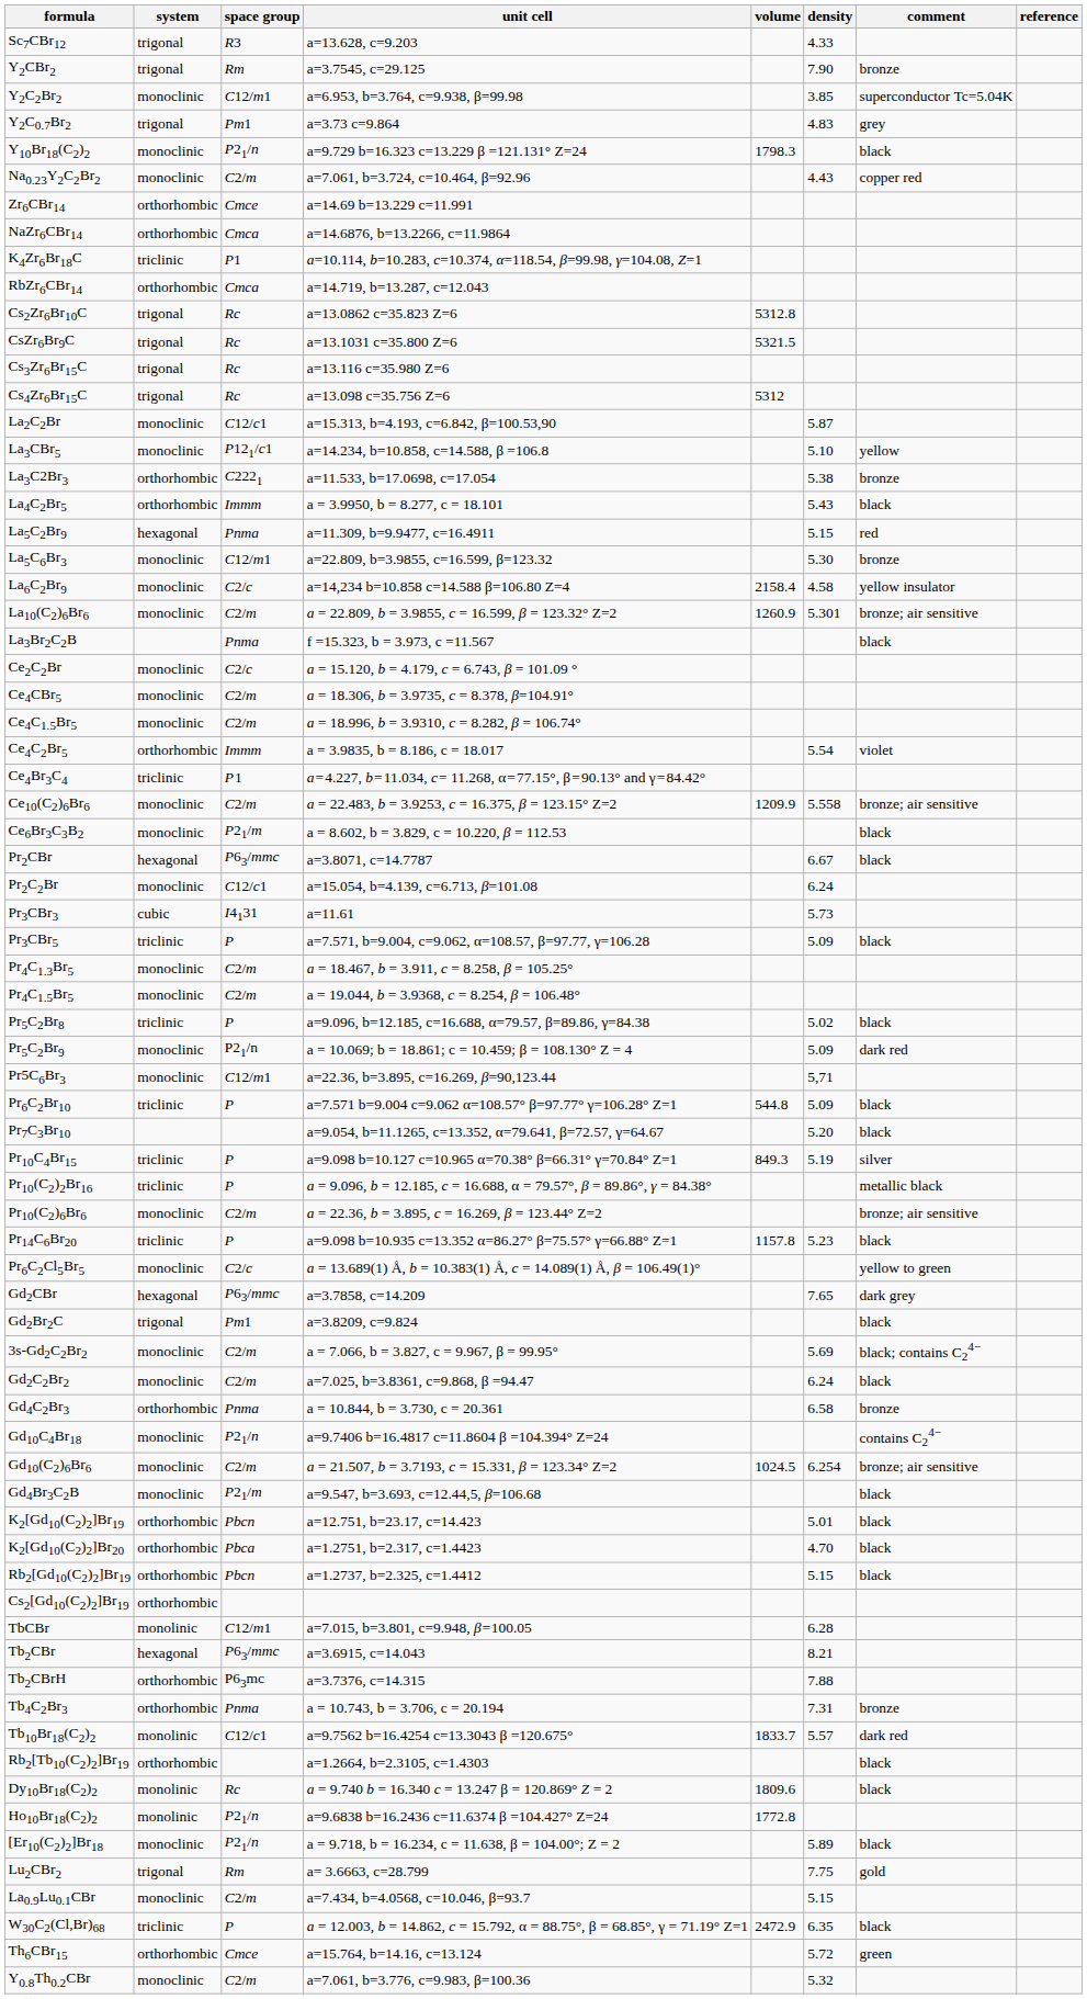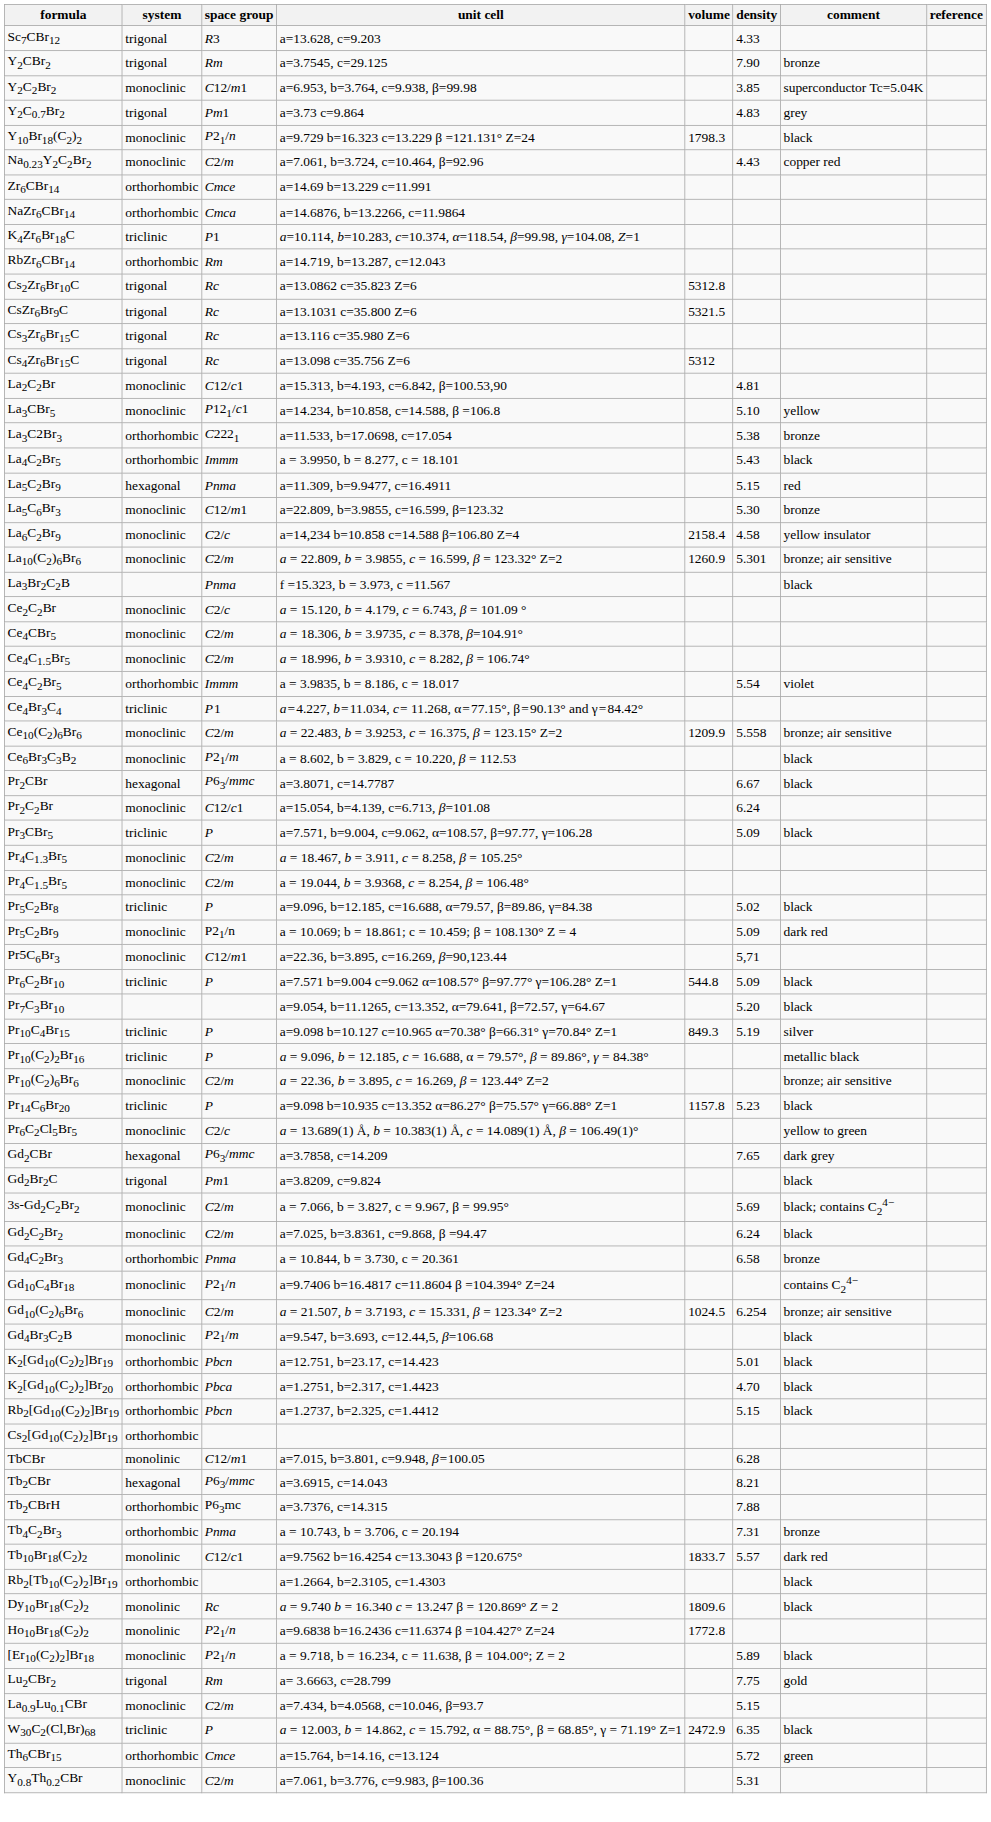RbZr6CBr14 | space group: Cmca -> Rm
La2C2Br | density: 5.87 -> 4.81
- row: Pr3CBr3 | cubic | I4131 | a=11.61 | 5.73
Y0.8Th0.2CBr | density: 5.32 -> 5.31
